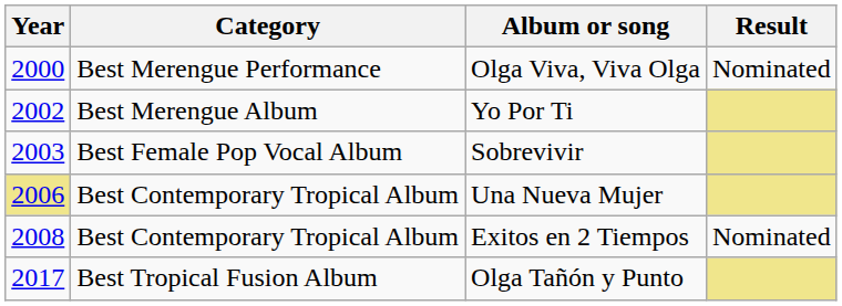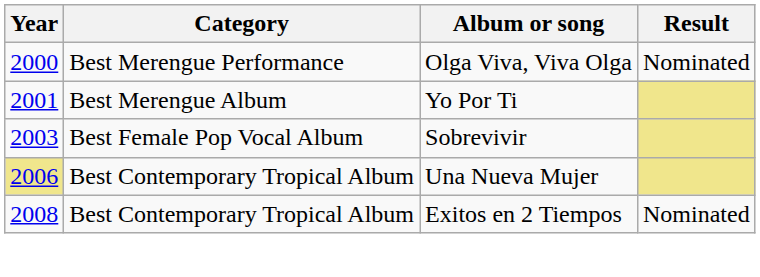Yo Por Ti | Year: 2002 -> 2001
- row: 2017 | Best Tropical Fusion Album | Olga Tañón y Punto
